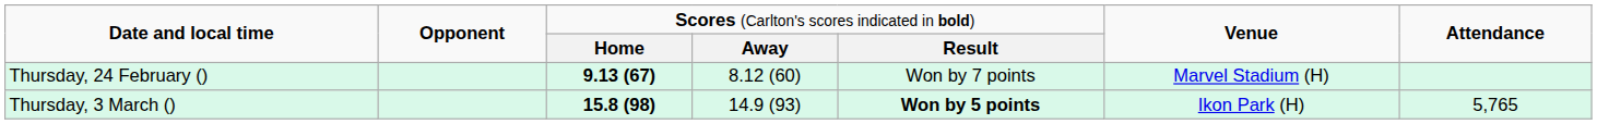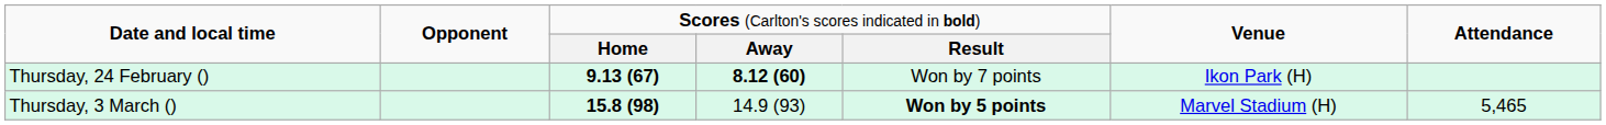Thursday, 24 February () | column 4: normal -> bold
Thursday, 24 February () | column 6: Marvel Stadium (H) -> Ikon Park (H)
Thursday, 3 March () | column 6: Ikon Park (H) -> Marvel Stadium (H)
Thursday, 3 March () | column 7: 5,765 -> 5,465
